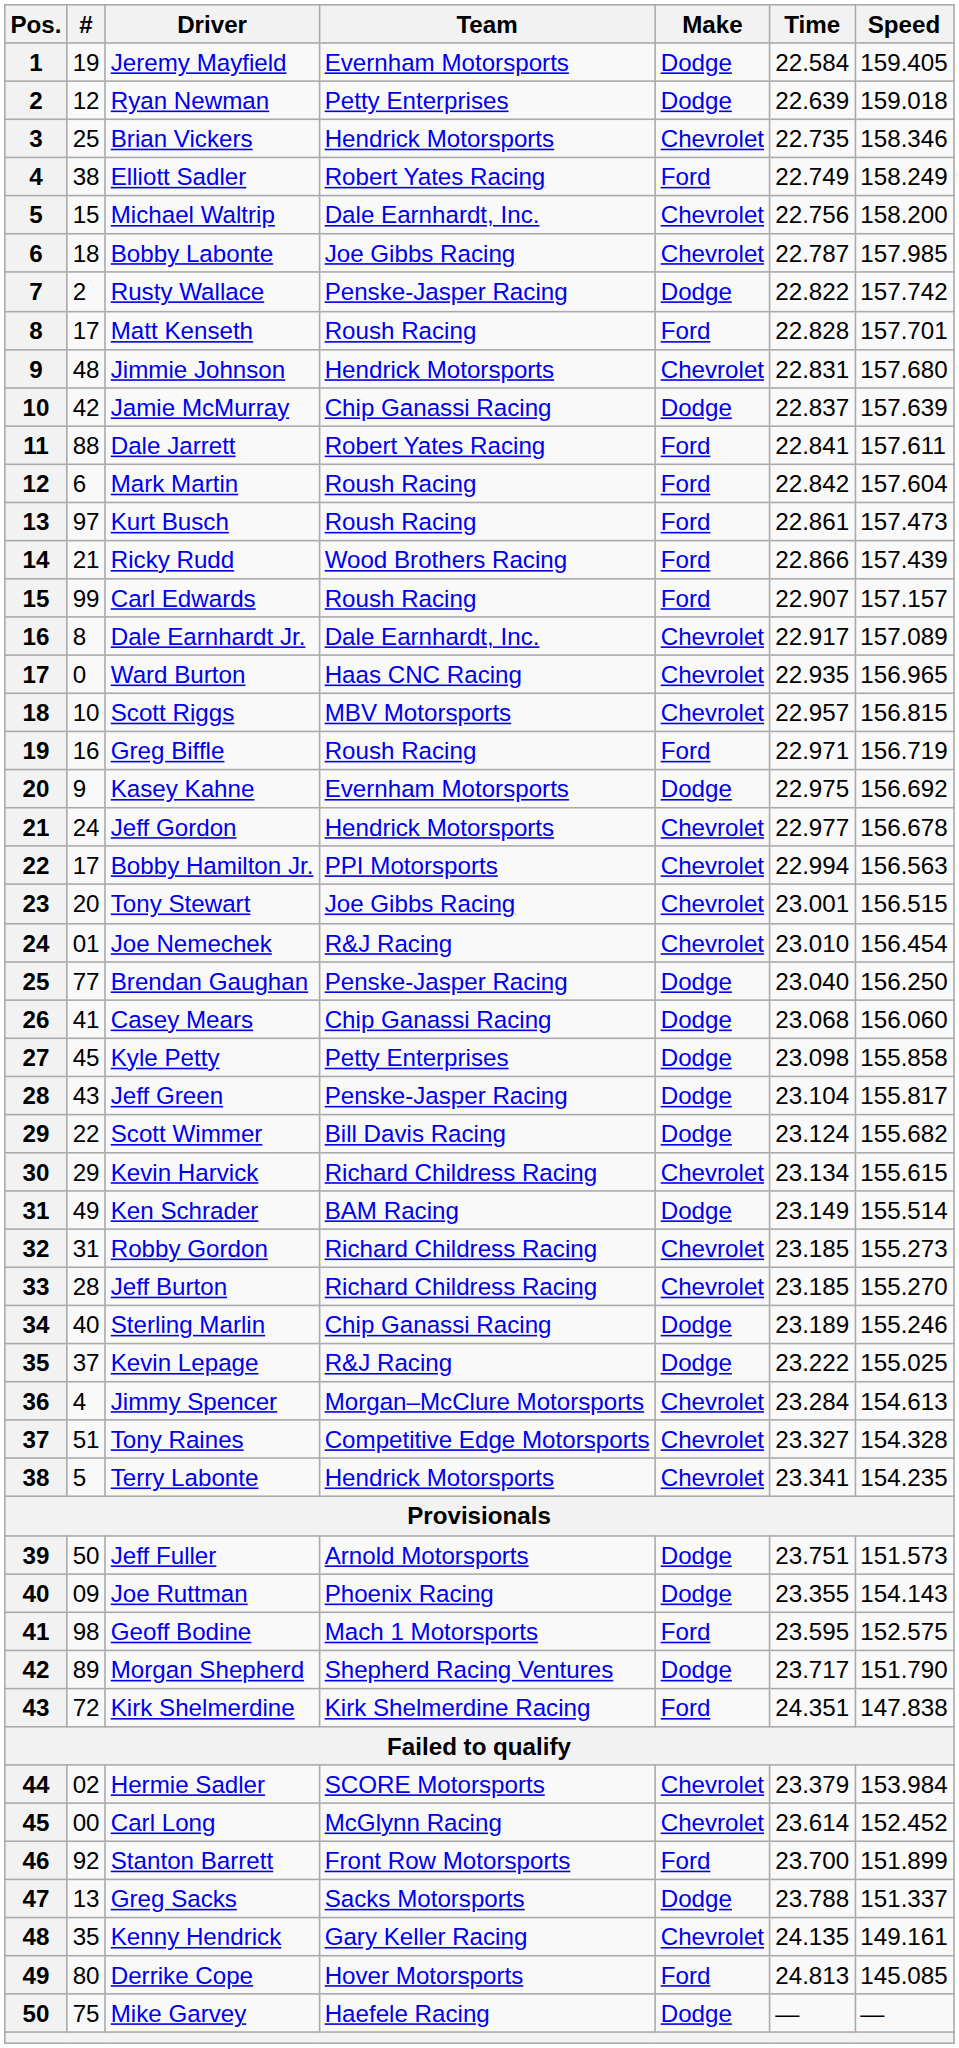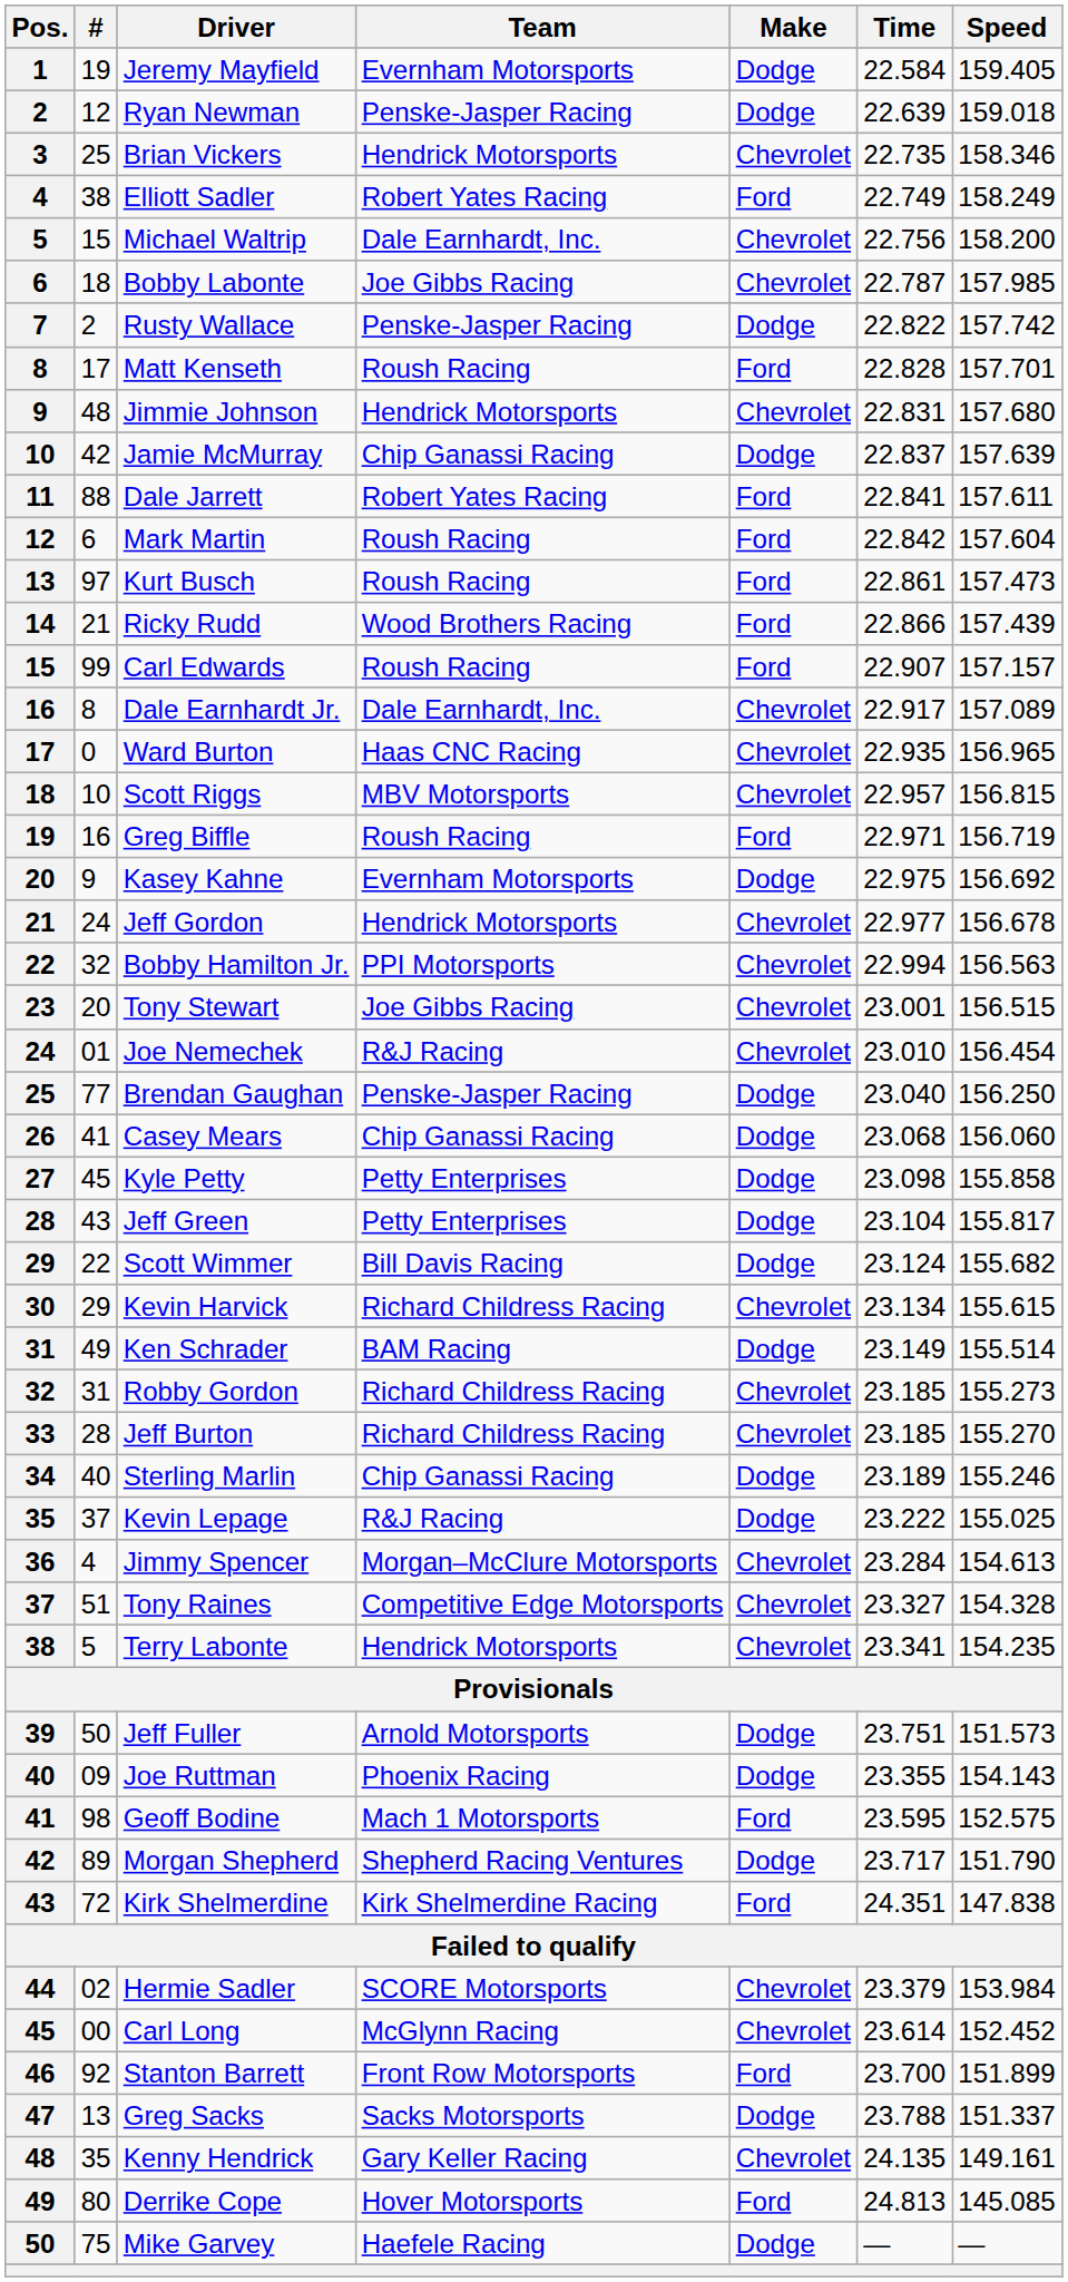Ryan Newman | Team: Petty Enterprises -> Penske-Jasper Racing
Bobby Hamilton Jr. | #: 17 -> 32
Jeff Green | Team: Penske-Jasper Racing -> Petty Enterprises
